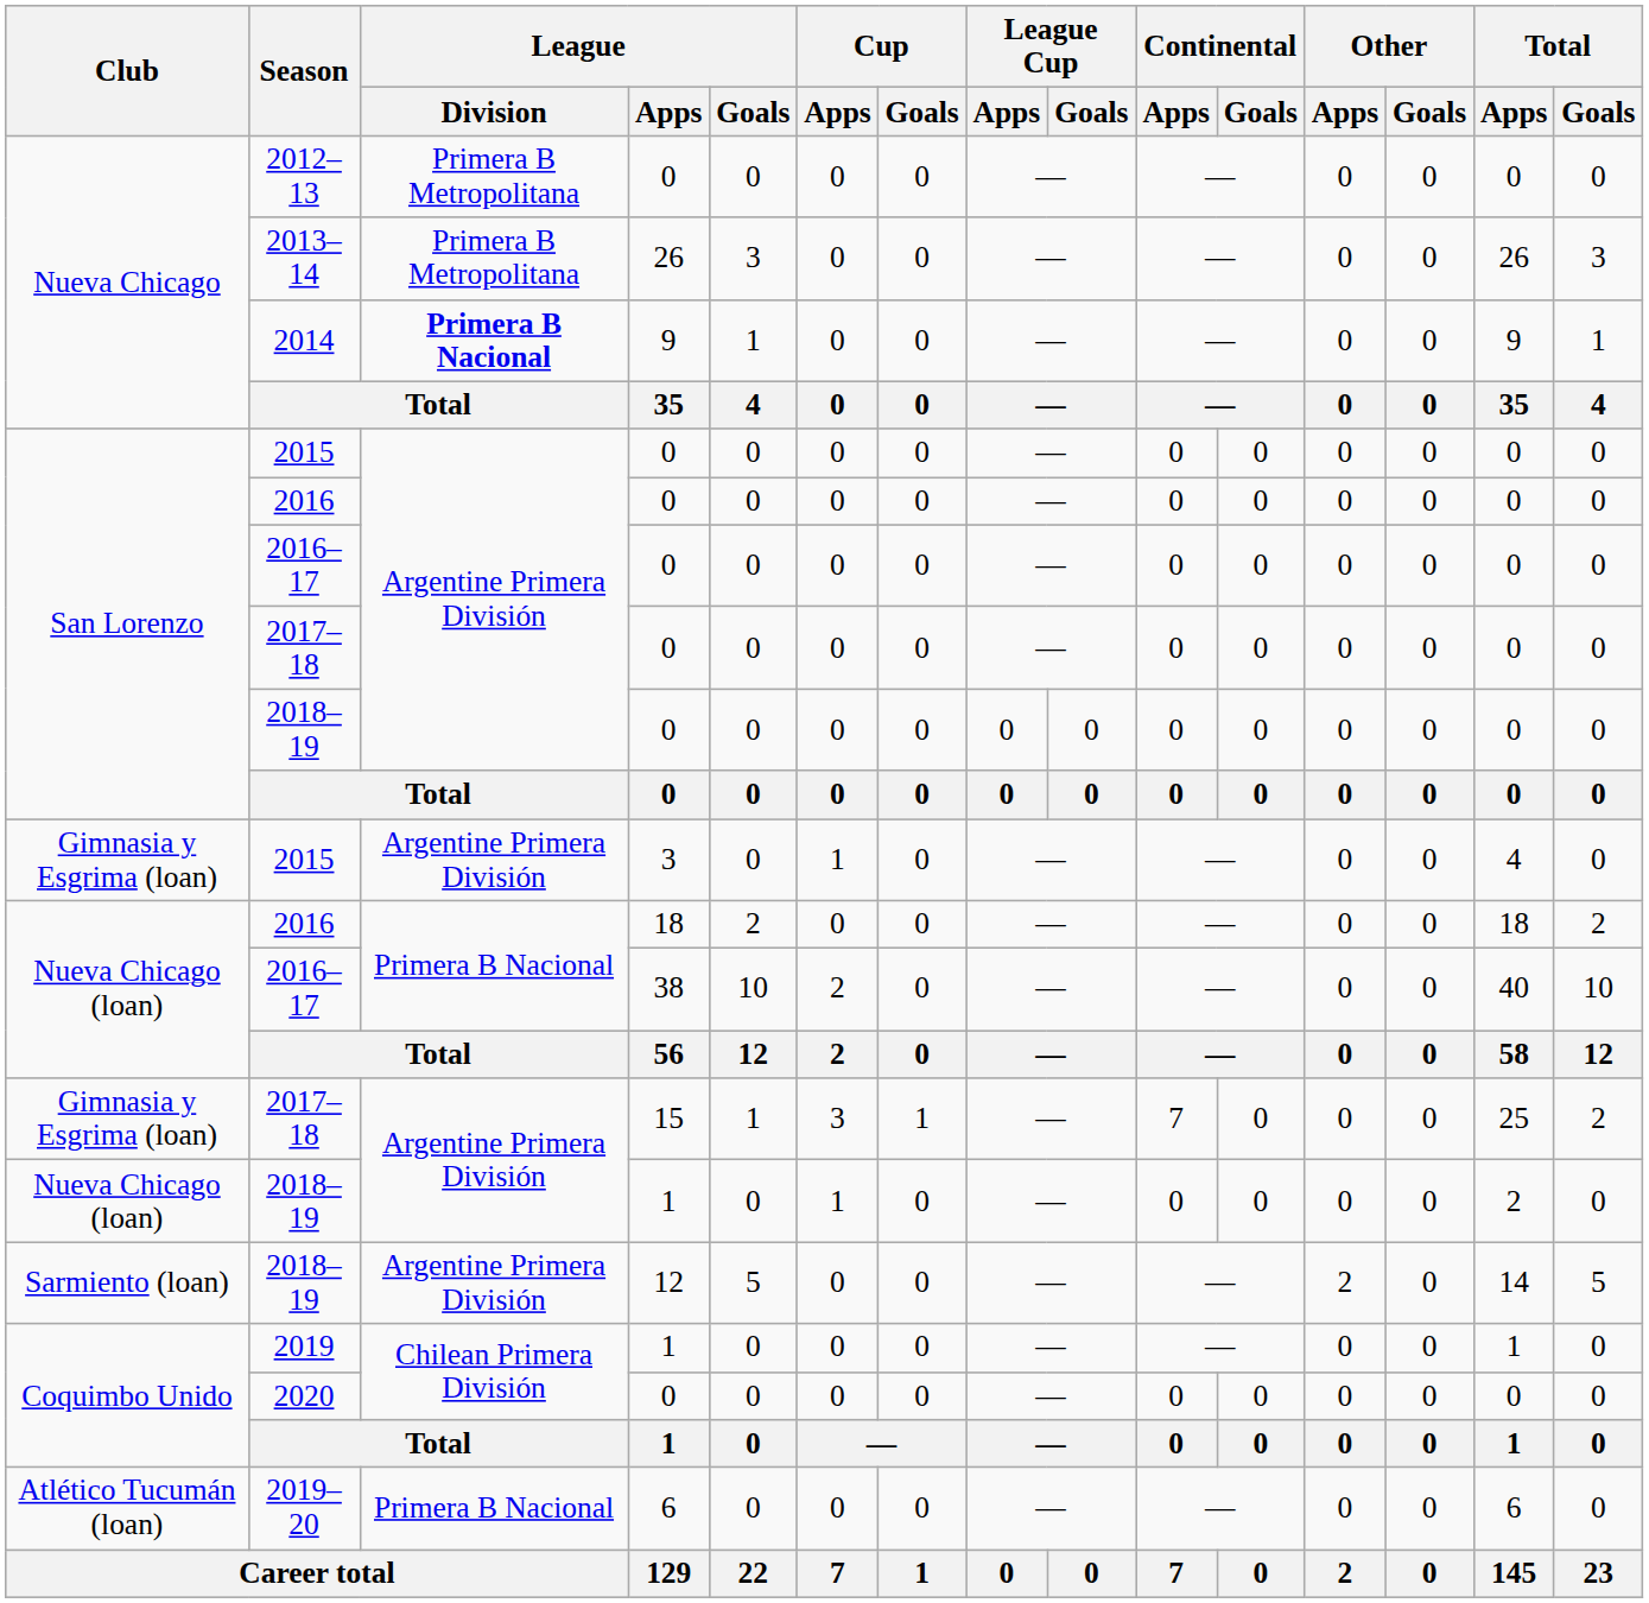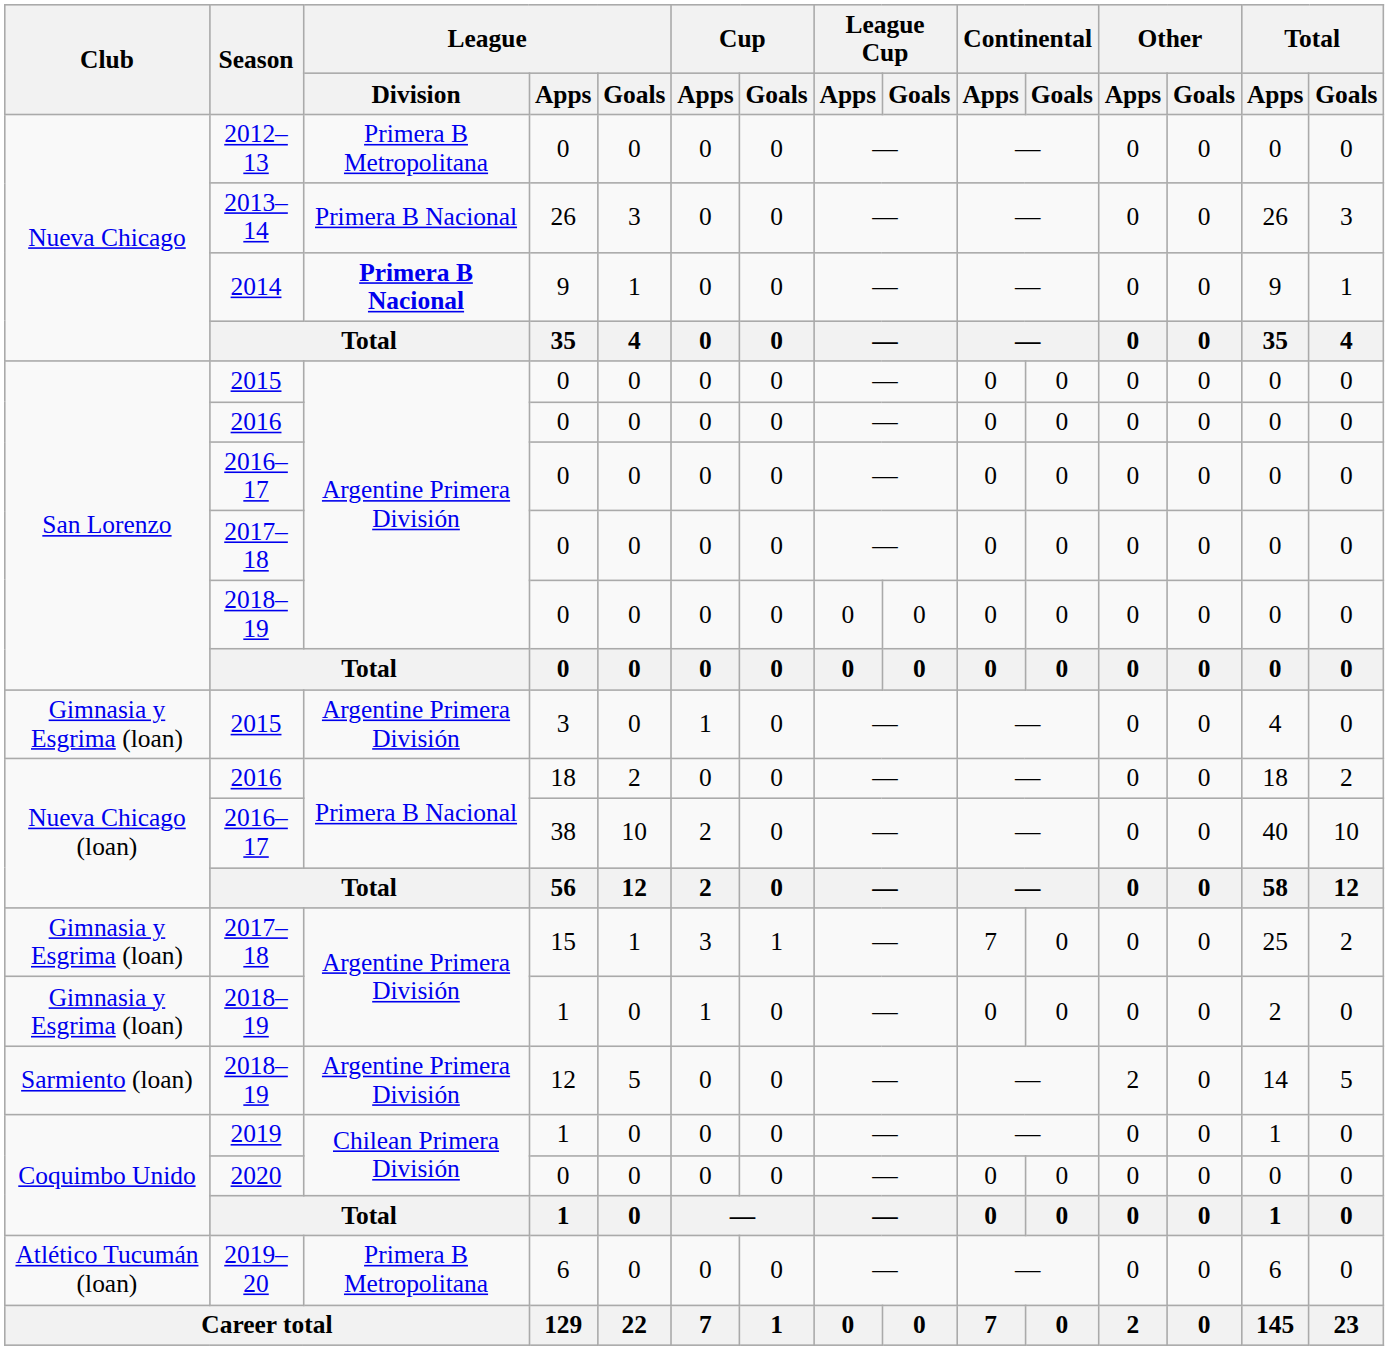2013–14 | League / Division: Primera B Metropolitana -> Primera B Nacional
2018–19 / 1 | Club: Nueva Chicago (loan) -> Gimnasia y Esgrima (loan)
2019–20 | League / Division: Primera B Nacional -> Primera B Metropolitana
